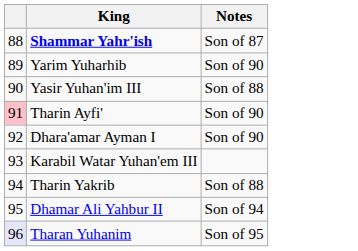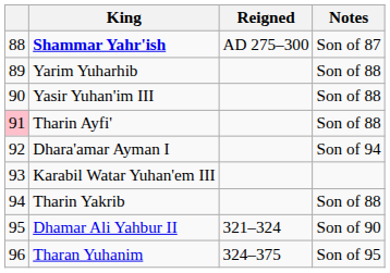+ column: Reigned | AD 275–300 | 321–324 | 324–375
Yarim Yuharhib | Notes: Son of 90 -> Son of 88
Tharin Ayfi' | Notes: Son of 90 -> Son of 88
Dhara'amar Ayman I | Notes: Son of 90 -> Son of 94
Dhamar Ali Yahbur II | Notes: Son of 94 -> Son of 90
Tharan Yuhanim | column 1: lavender background -> no background
